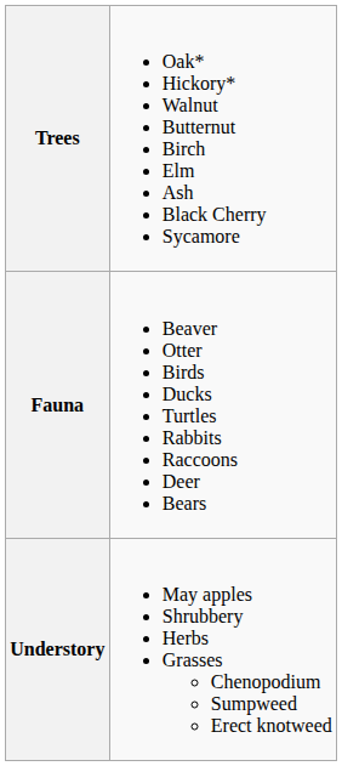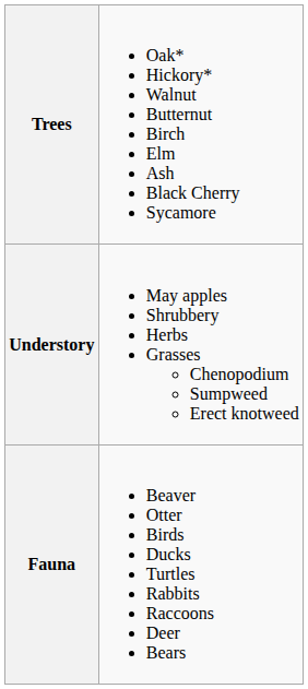rows swapped: Understory <-> Fauna
